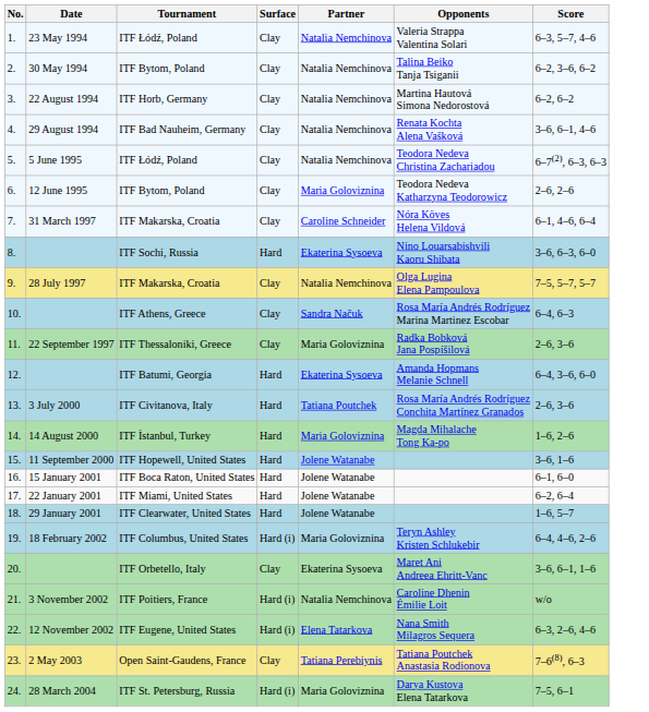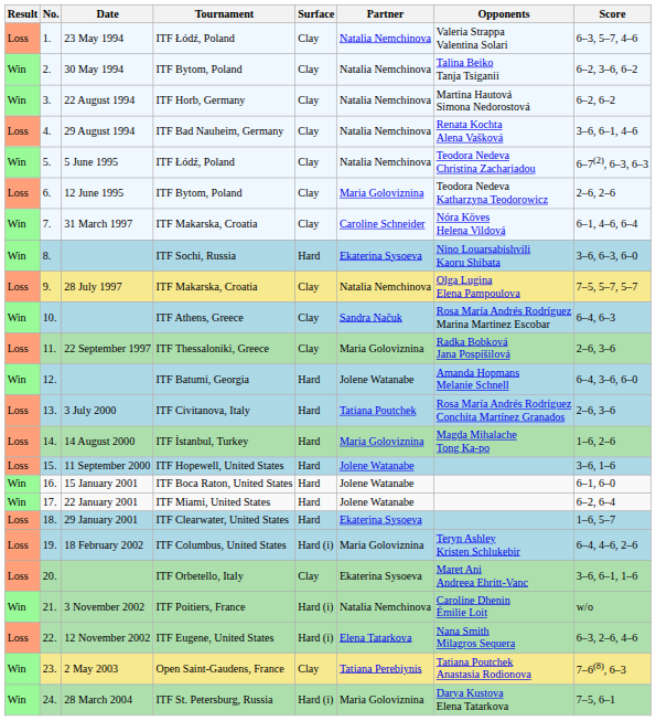+ column: Result | Loss | Win | Win | Loss | Win | Loss | Win | Win | Loss | Win | Loss | Win | Loss | Loss | Loss | Win | Win | Loss | Loss | Loss | Win | Loss | Win | Win
12. | Partner: Ekaterina Sysoeva -> Jolene Watanabe
18. | Partner: Jolene Watanabe -> Ekaterina Sysoeva
